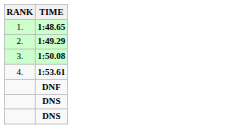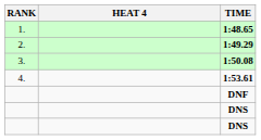+ column: HEAT 4
